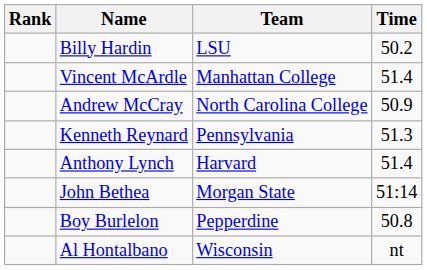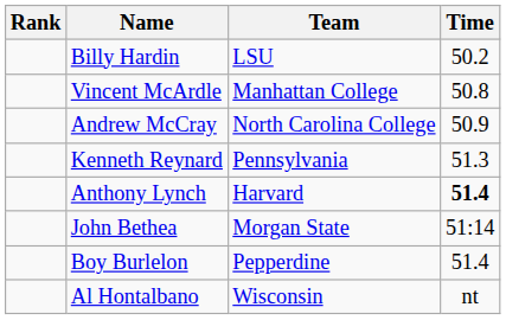Vincent McArdle | Time: 51.4 -> 50.8
Anthony Lynch | Time: normal -> bold
Boy Burlelon | Time: 50.8 -> 51.4
